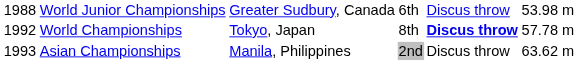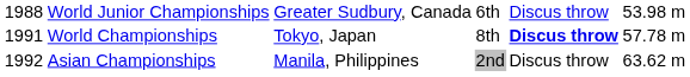World Championships | column 1: 1992 -> 1991
Asian Championships | column 1: 1993 -> 1992
